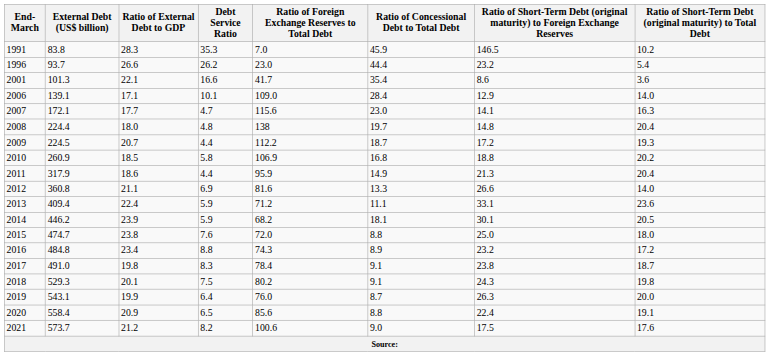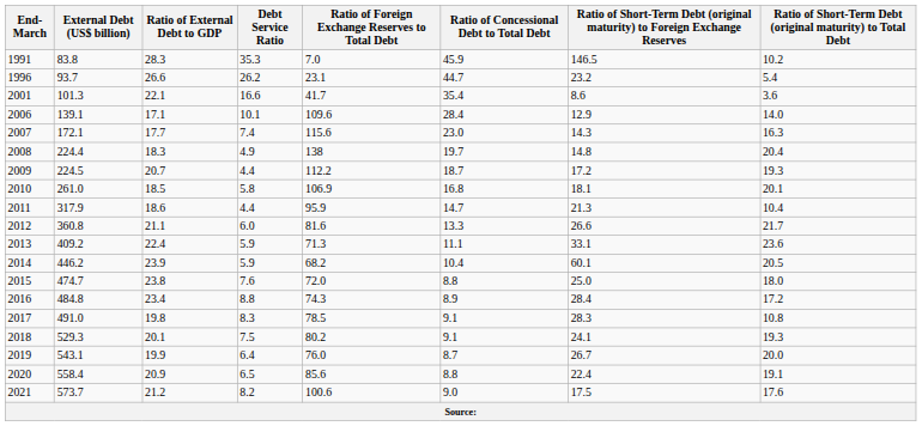1996 | Ratio of Foreign Exchange Reserves to Total Debt: 23.0 -> 23.1
1996 | Ratio of Concessional Debt to Total Debt: 44.4 -> 44.7
2006 | Ratio of Foreign Exchange Reserves to Total Debt: 109.0 -> 109.6
2007 | Debt Service Ratio: 4.7 -> 7.4
2007 | column 7: 14.1 -> 14.3
2008 | Ratio of External Debt to GDP: 18.0 -> 18.3
2008 | Debt Service Ratio: 4.8 -> 4.9
2010 | External Debt (US$ billion): 260.9 -> 261.0
2010 | column 7: 18.8 -> 18.1
2010 | Ratio of Short-Term Debt (original maturity) to Total Debt: 20.2 -> 20.1
2011 | Ratio of Concessional Debt to Total Debt: 14.9 -> 14.7
2011 | Ratio of Short-Term Debt (original maturity) to Total Debt: 20.4 -> 10.4
2012 | Debt Service Ratio: 6.9 -> 6.0
2012 | Ratio of Short-Term Debt (original maturity) to Total Debt: 14.0 -> 21.7
2013 | External Debt (US$ billion): 409.4 -> 409.2
2013 | Ratio of Foreign Exchange Reserves to Total Debt: 71.2 -> 71.3
2014 | Ratio of Concessional Debt to Total Debt: 18.1 -> 10.4
2014 | column 7: 30.1 -> 60.1
2016 | column 7: 23.2 -> 28.4
2017 | Ratio of Foreign Exchange Reserves to Total Debt: 78.4 -> 78.5
2017 | column 7: 23.8 -> 28.3
2017 | Ratio of Short-Term Debt (original maturity) to Total Debt: 18.7 -> 10.8
2018 | column 7: 24.3 -> 24.1
2018 | Ratio of Short-Term Debt (original maturity) to Total Debt: 19.8 -> 19.3
2019 | column 7: 26.3 -> 26.7
